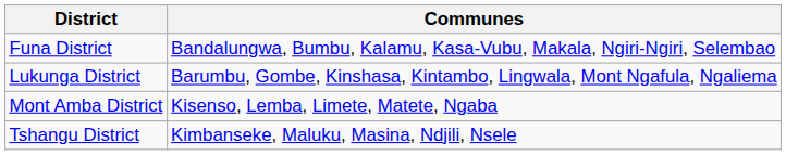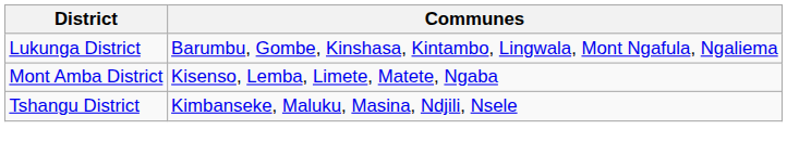- row: Funa District | Bandalungwa, Bumbu, Kalamu, Kasa-Vubu, Makala, Ngiri-Ngiri, Selembao
